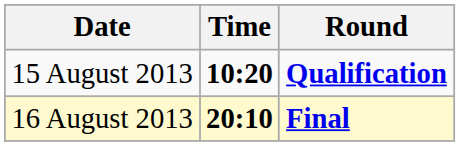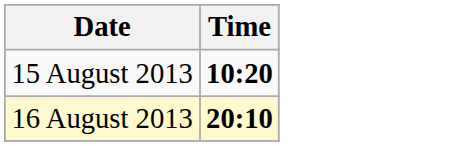- column: Round | Qualification | Final
